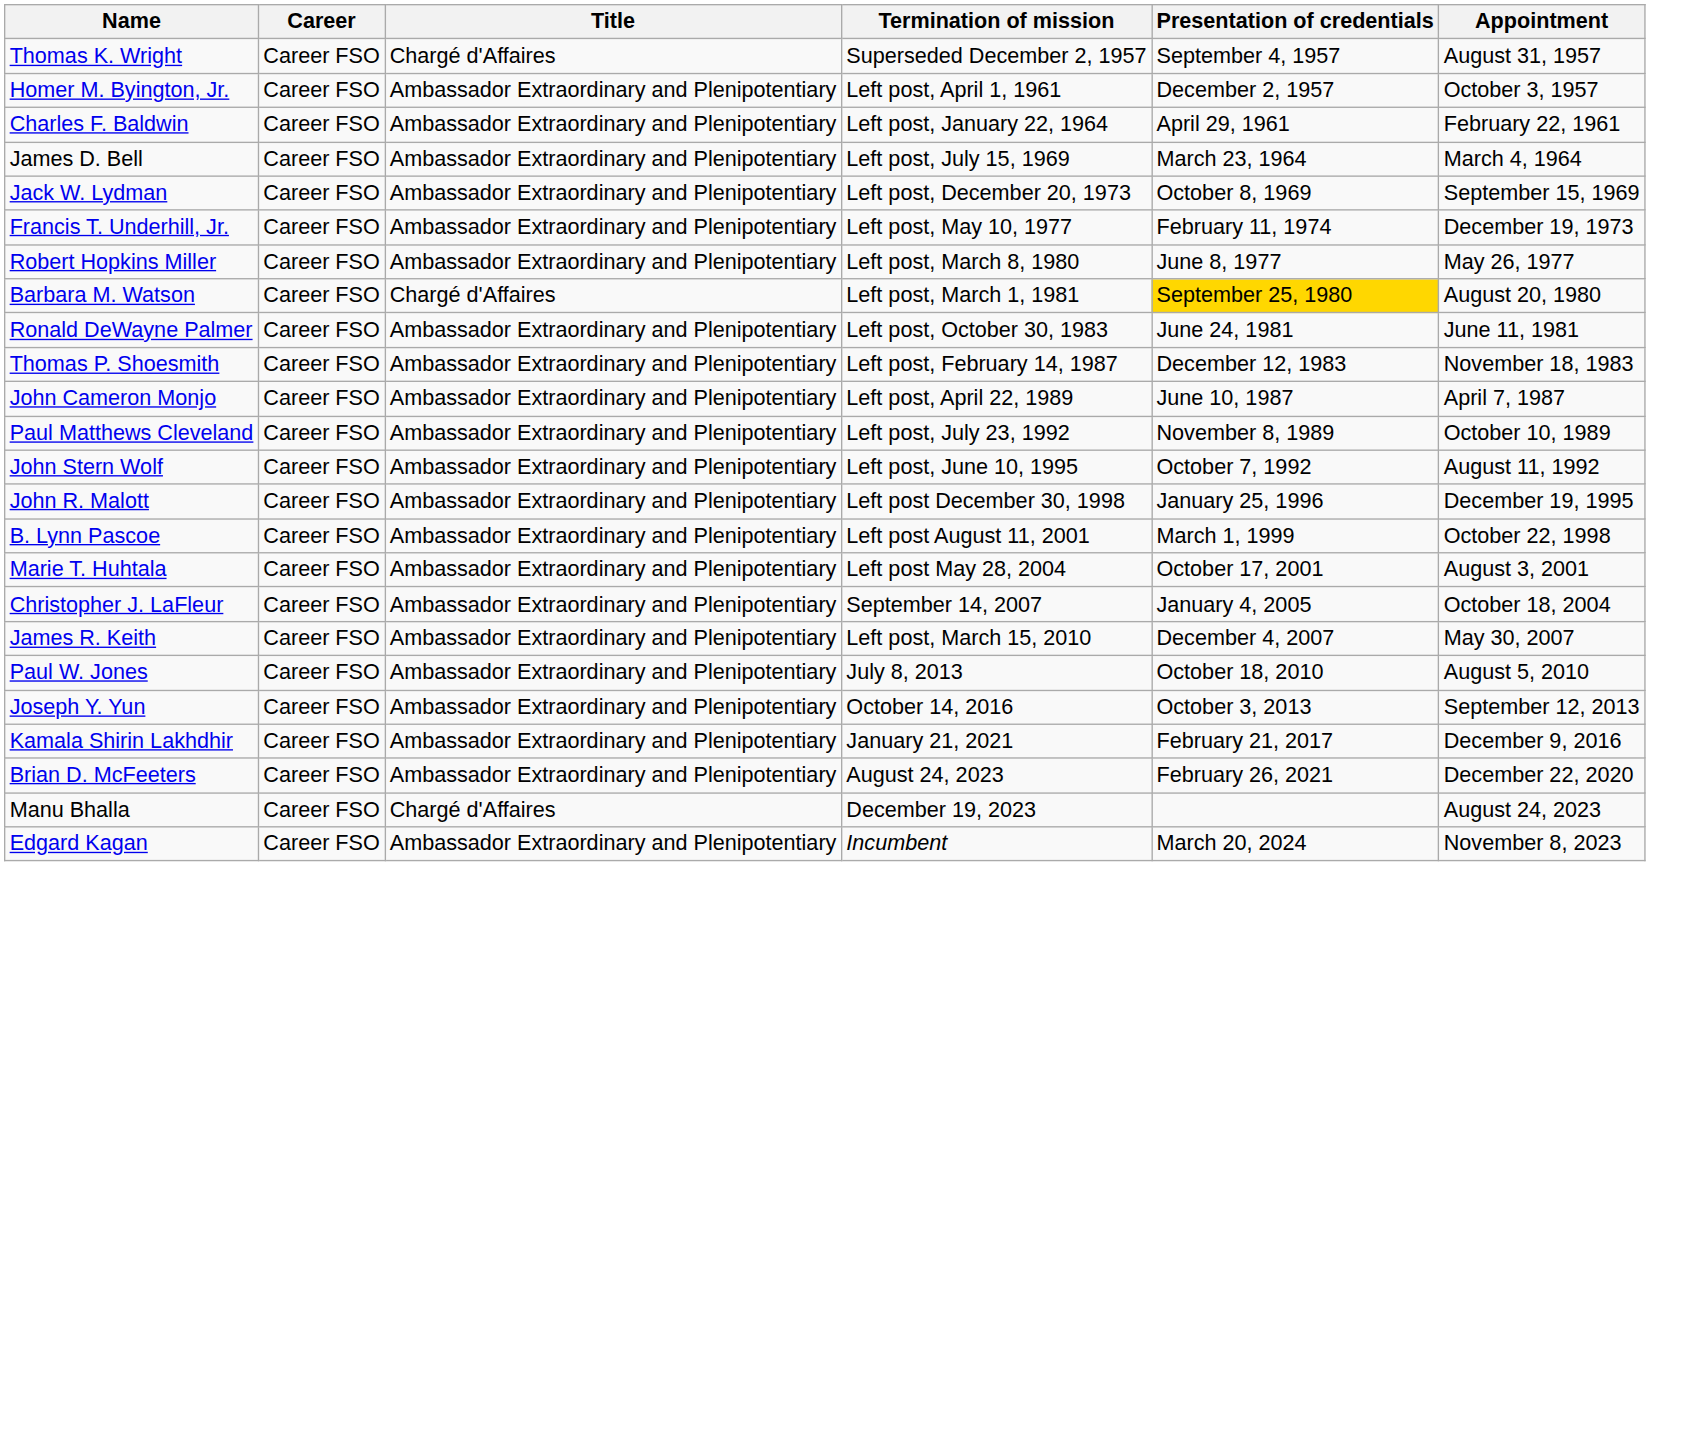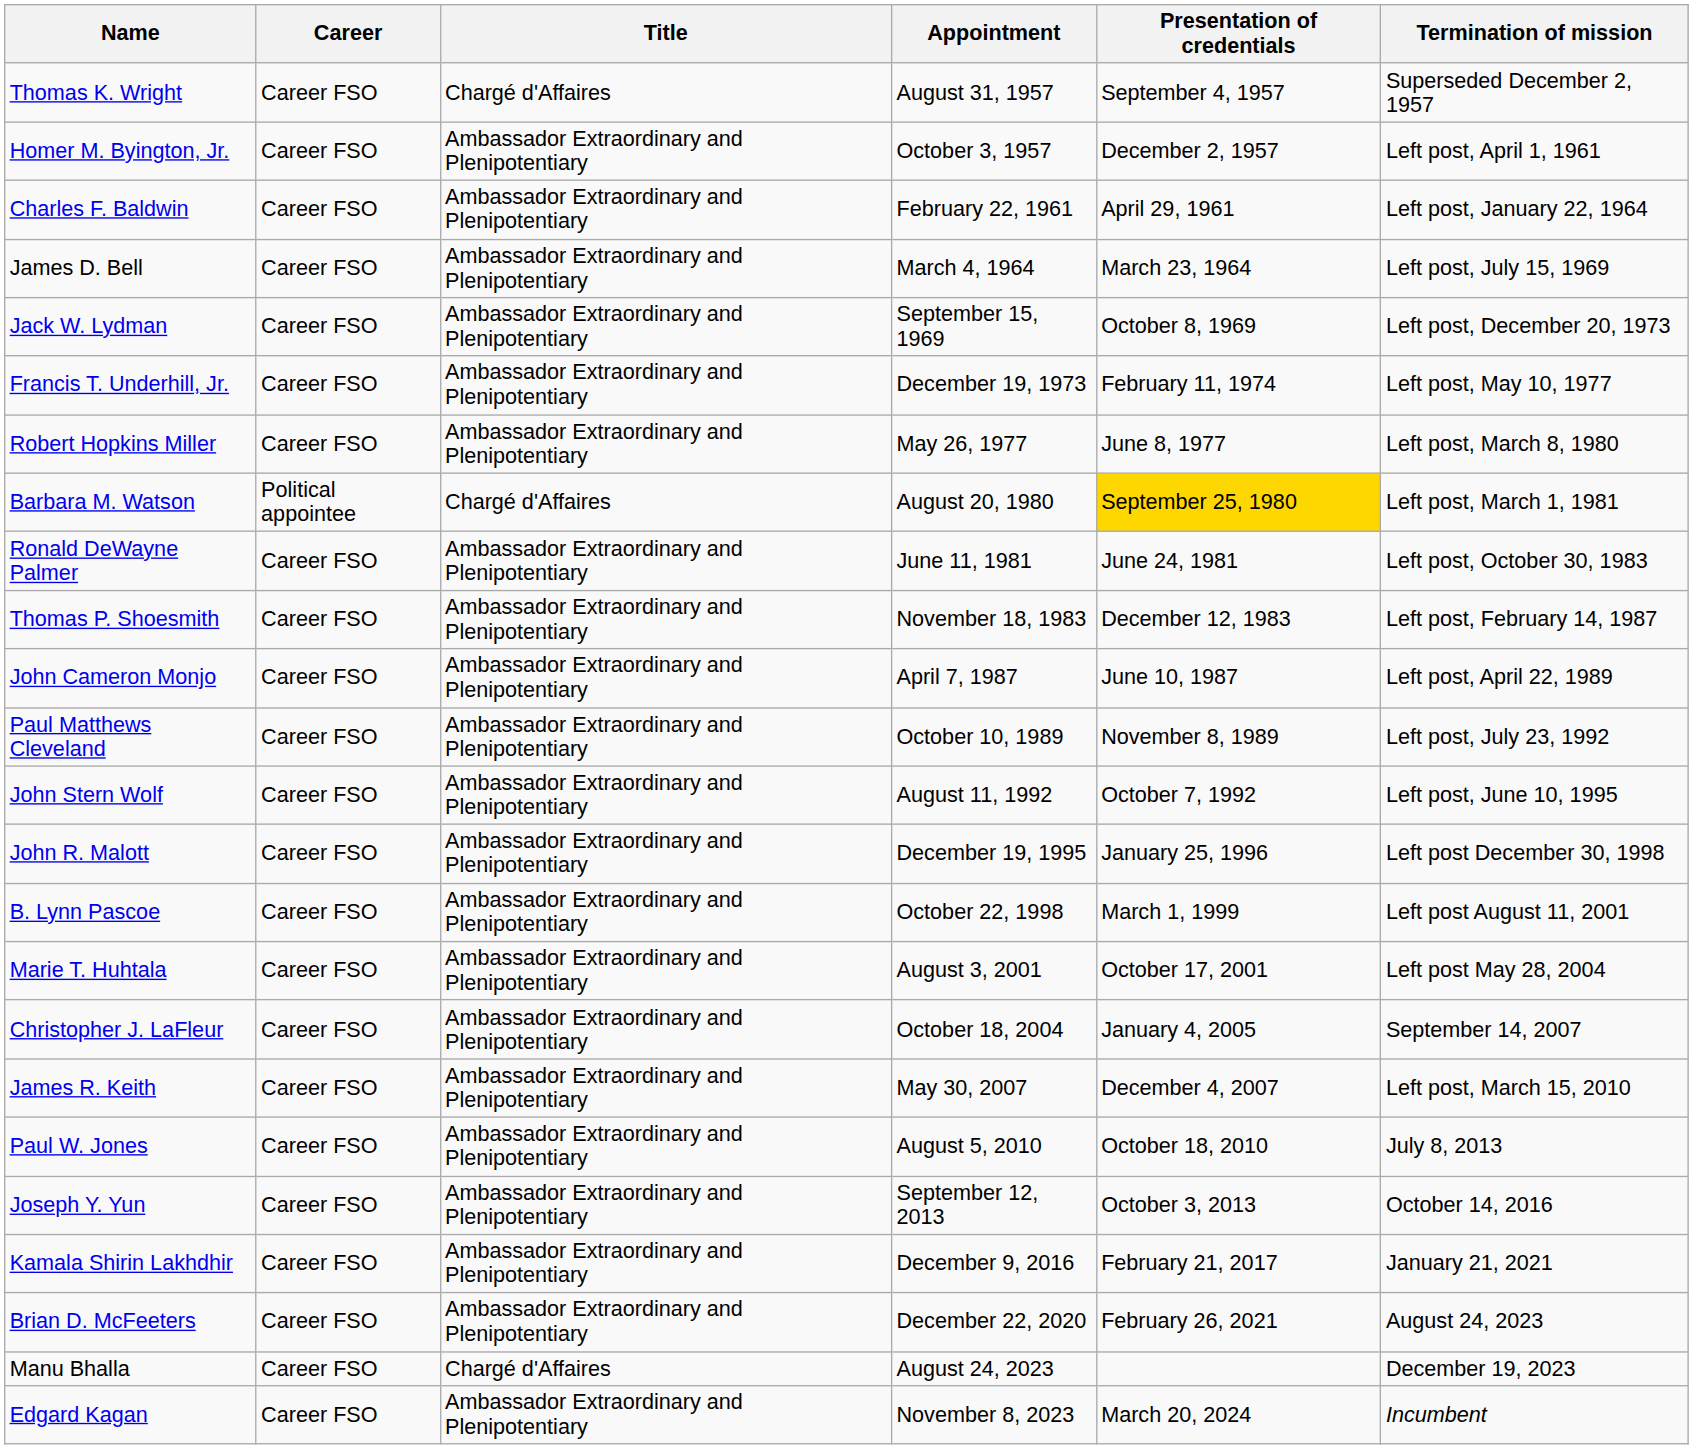columns swapped: Appointment <-> Termination of mission
Barbara M. Watson | Career: Career FSO -> Political appointee
